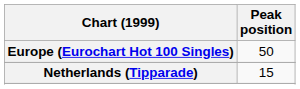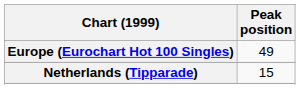Europe (Eurochart Hot 100 Singles) | Peak position: 50 -> 49
